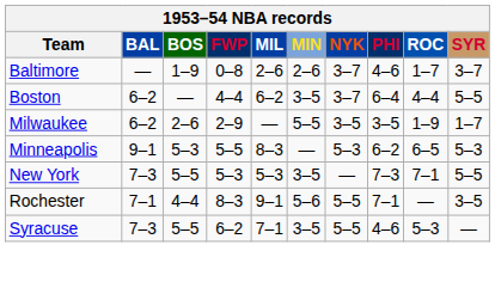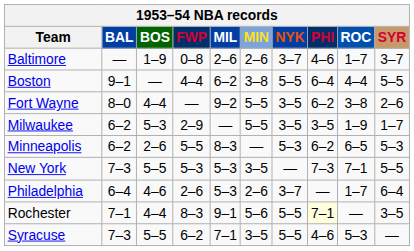Boston | BAL: 6–2 -> 9–1
Boston | MIN: 3–5 -> 3–8
Boston | NYK: 3–7 -> 5–5
+ row: Fort Wayne | 8–0 | 4–4 | — | 9–2 | 5–5 | 3–5 | 6–2 | 3–8 | 2–6
Milwaukee | BOS: 2–6 -> 5–3
Minneapolis | BAL: 9–1 -> 6–2
Minneapolis | BOS: 5–3 -> 2–6
+ row: Philadelphia | 6–4 | 4–6 | 2–6 | 5–3 | 2–6 | 3–7 | — | 1–7 | 6–4
Rochester | PHI: no background -> lightyellow background
